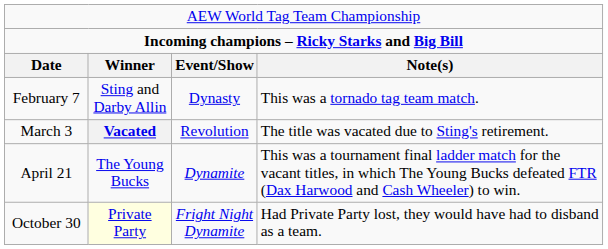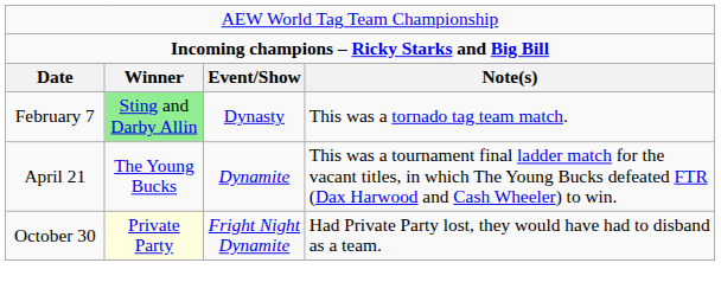February 7 | column 2: no background -> lightgreen background
- row: March 3 | Vacated | Revolution | The title was vacated due to Sting's retirement.
